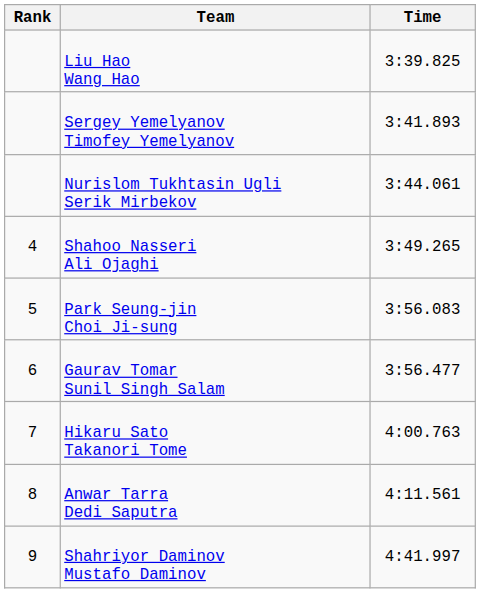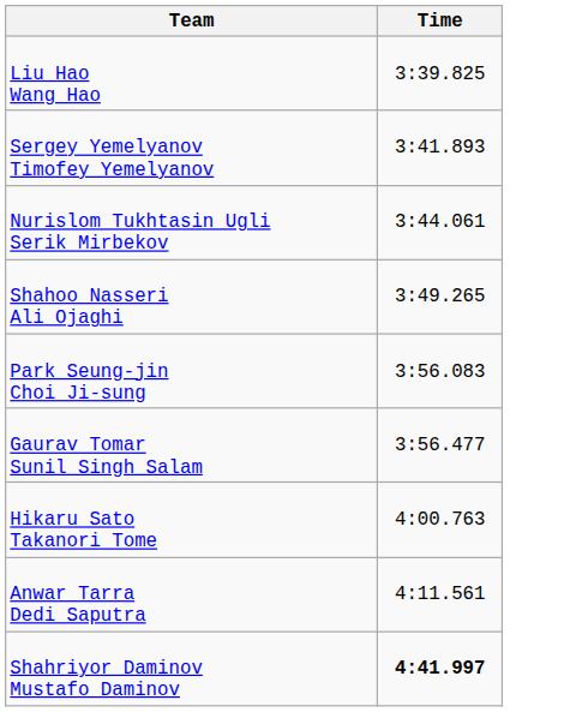- column: Rank | 4 | 5 | 6 | 7 | 8 | 9
Shahriyor Daminov Mustafo Daminov | Time: normal -> bold
